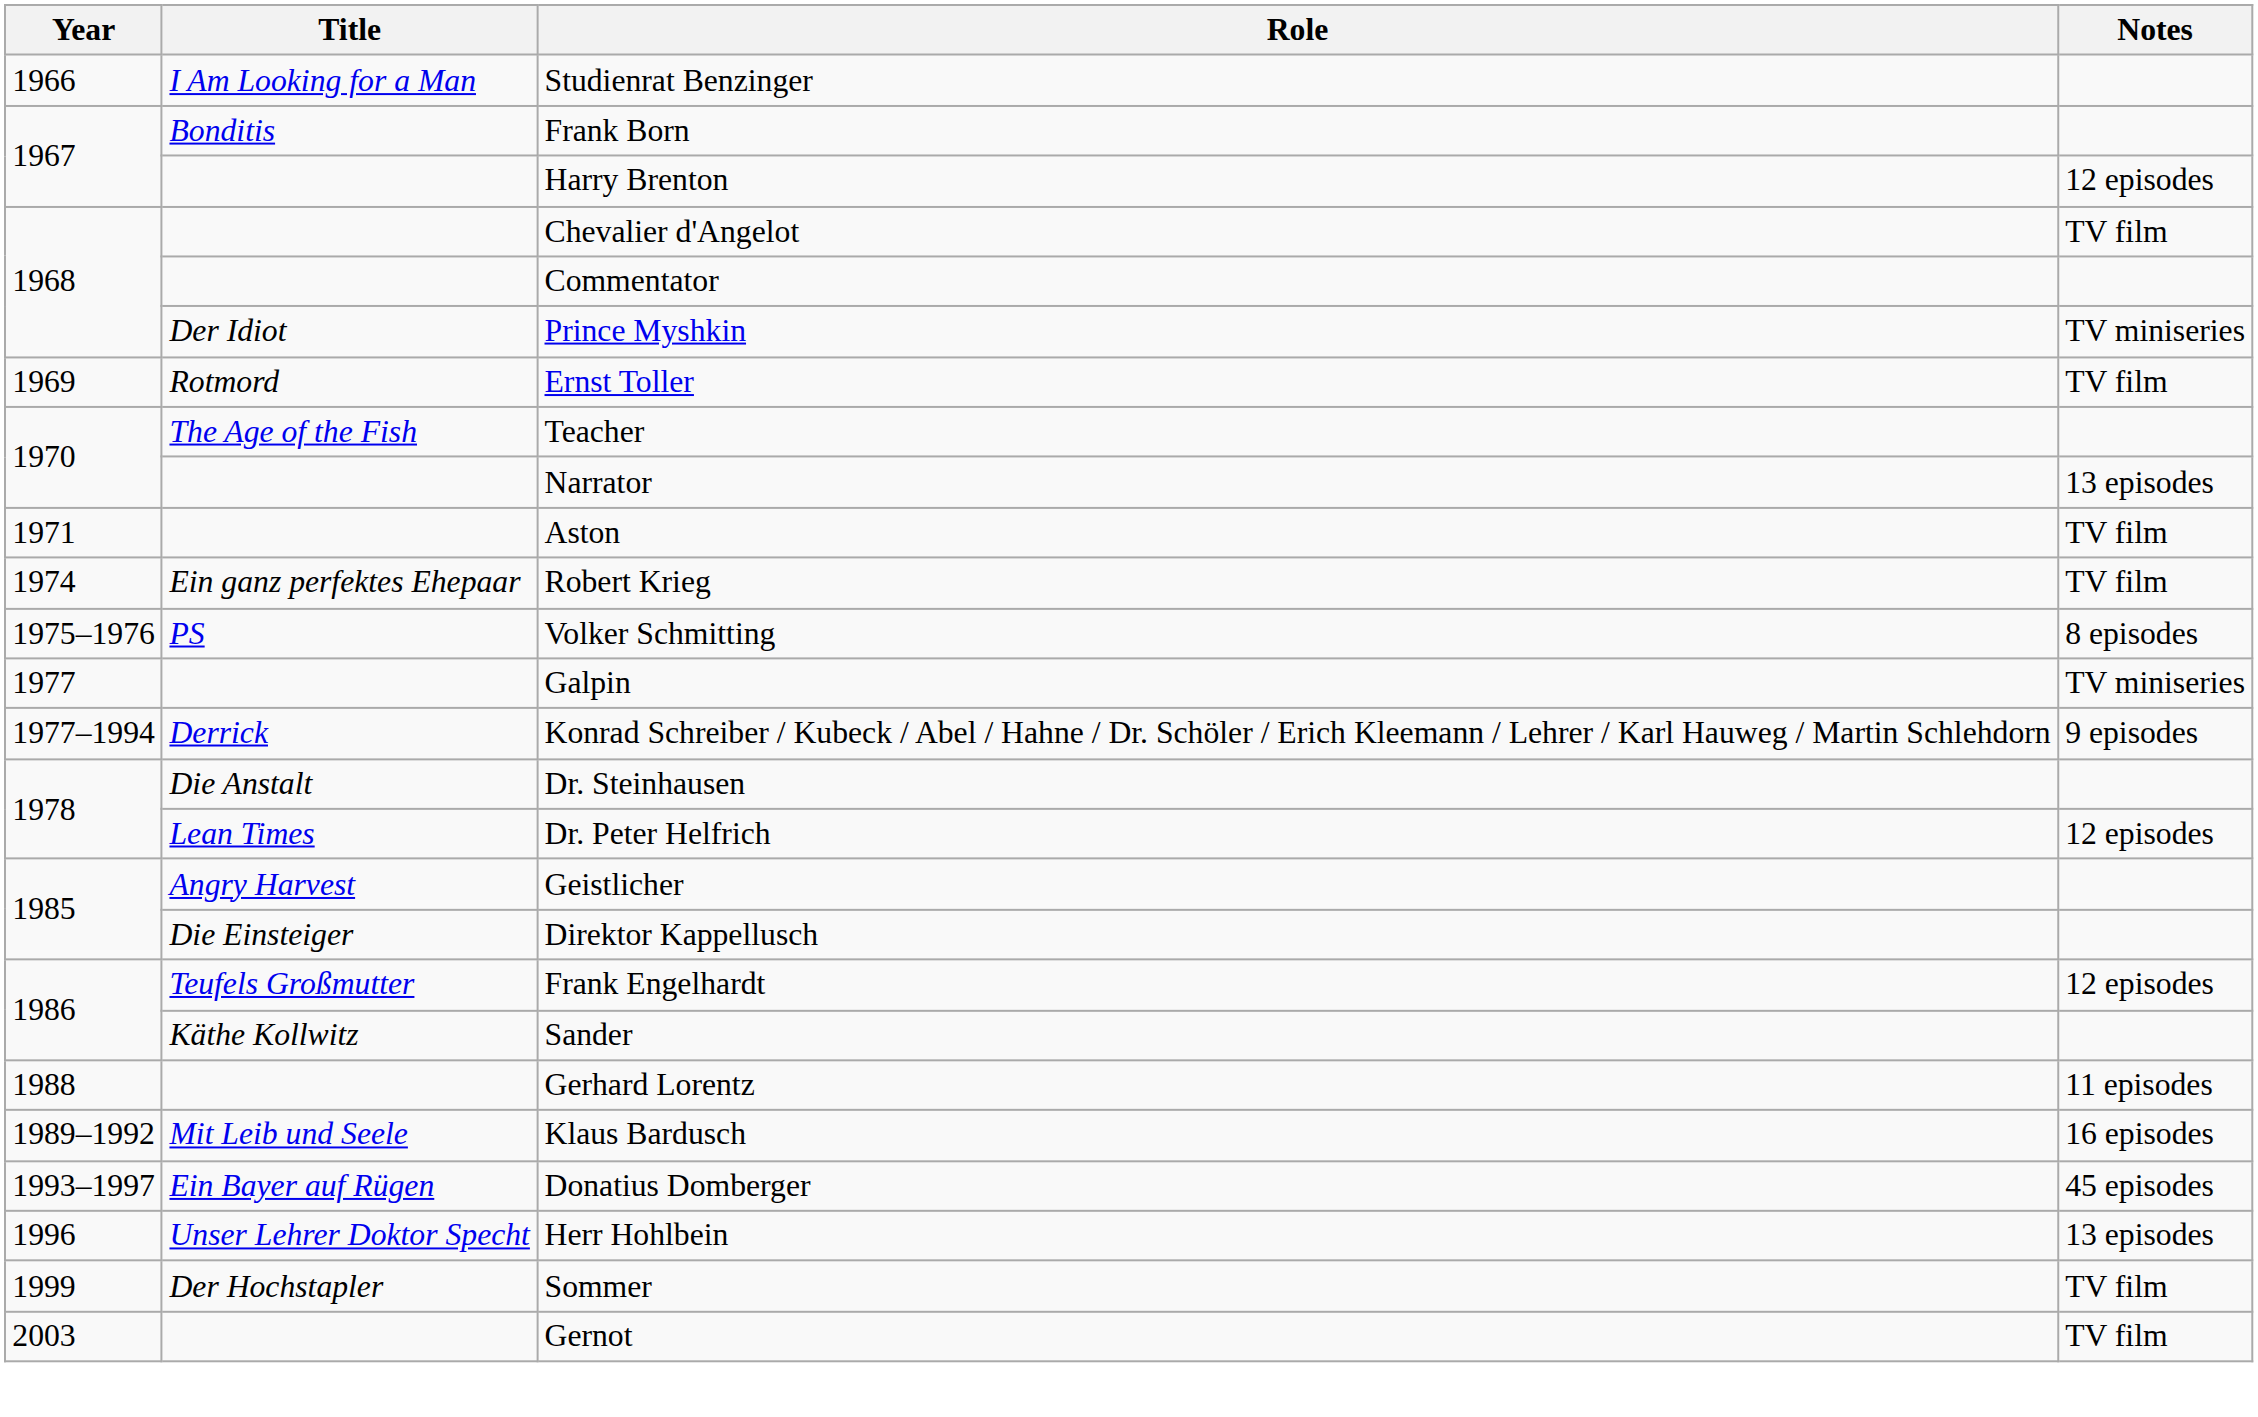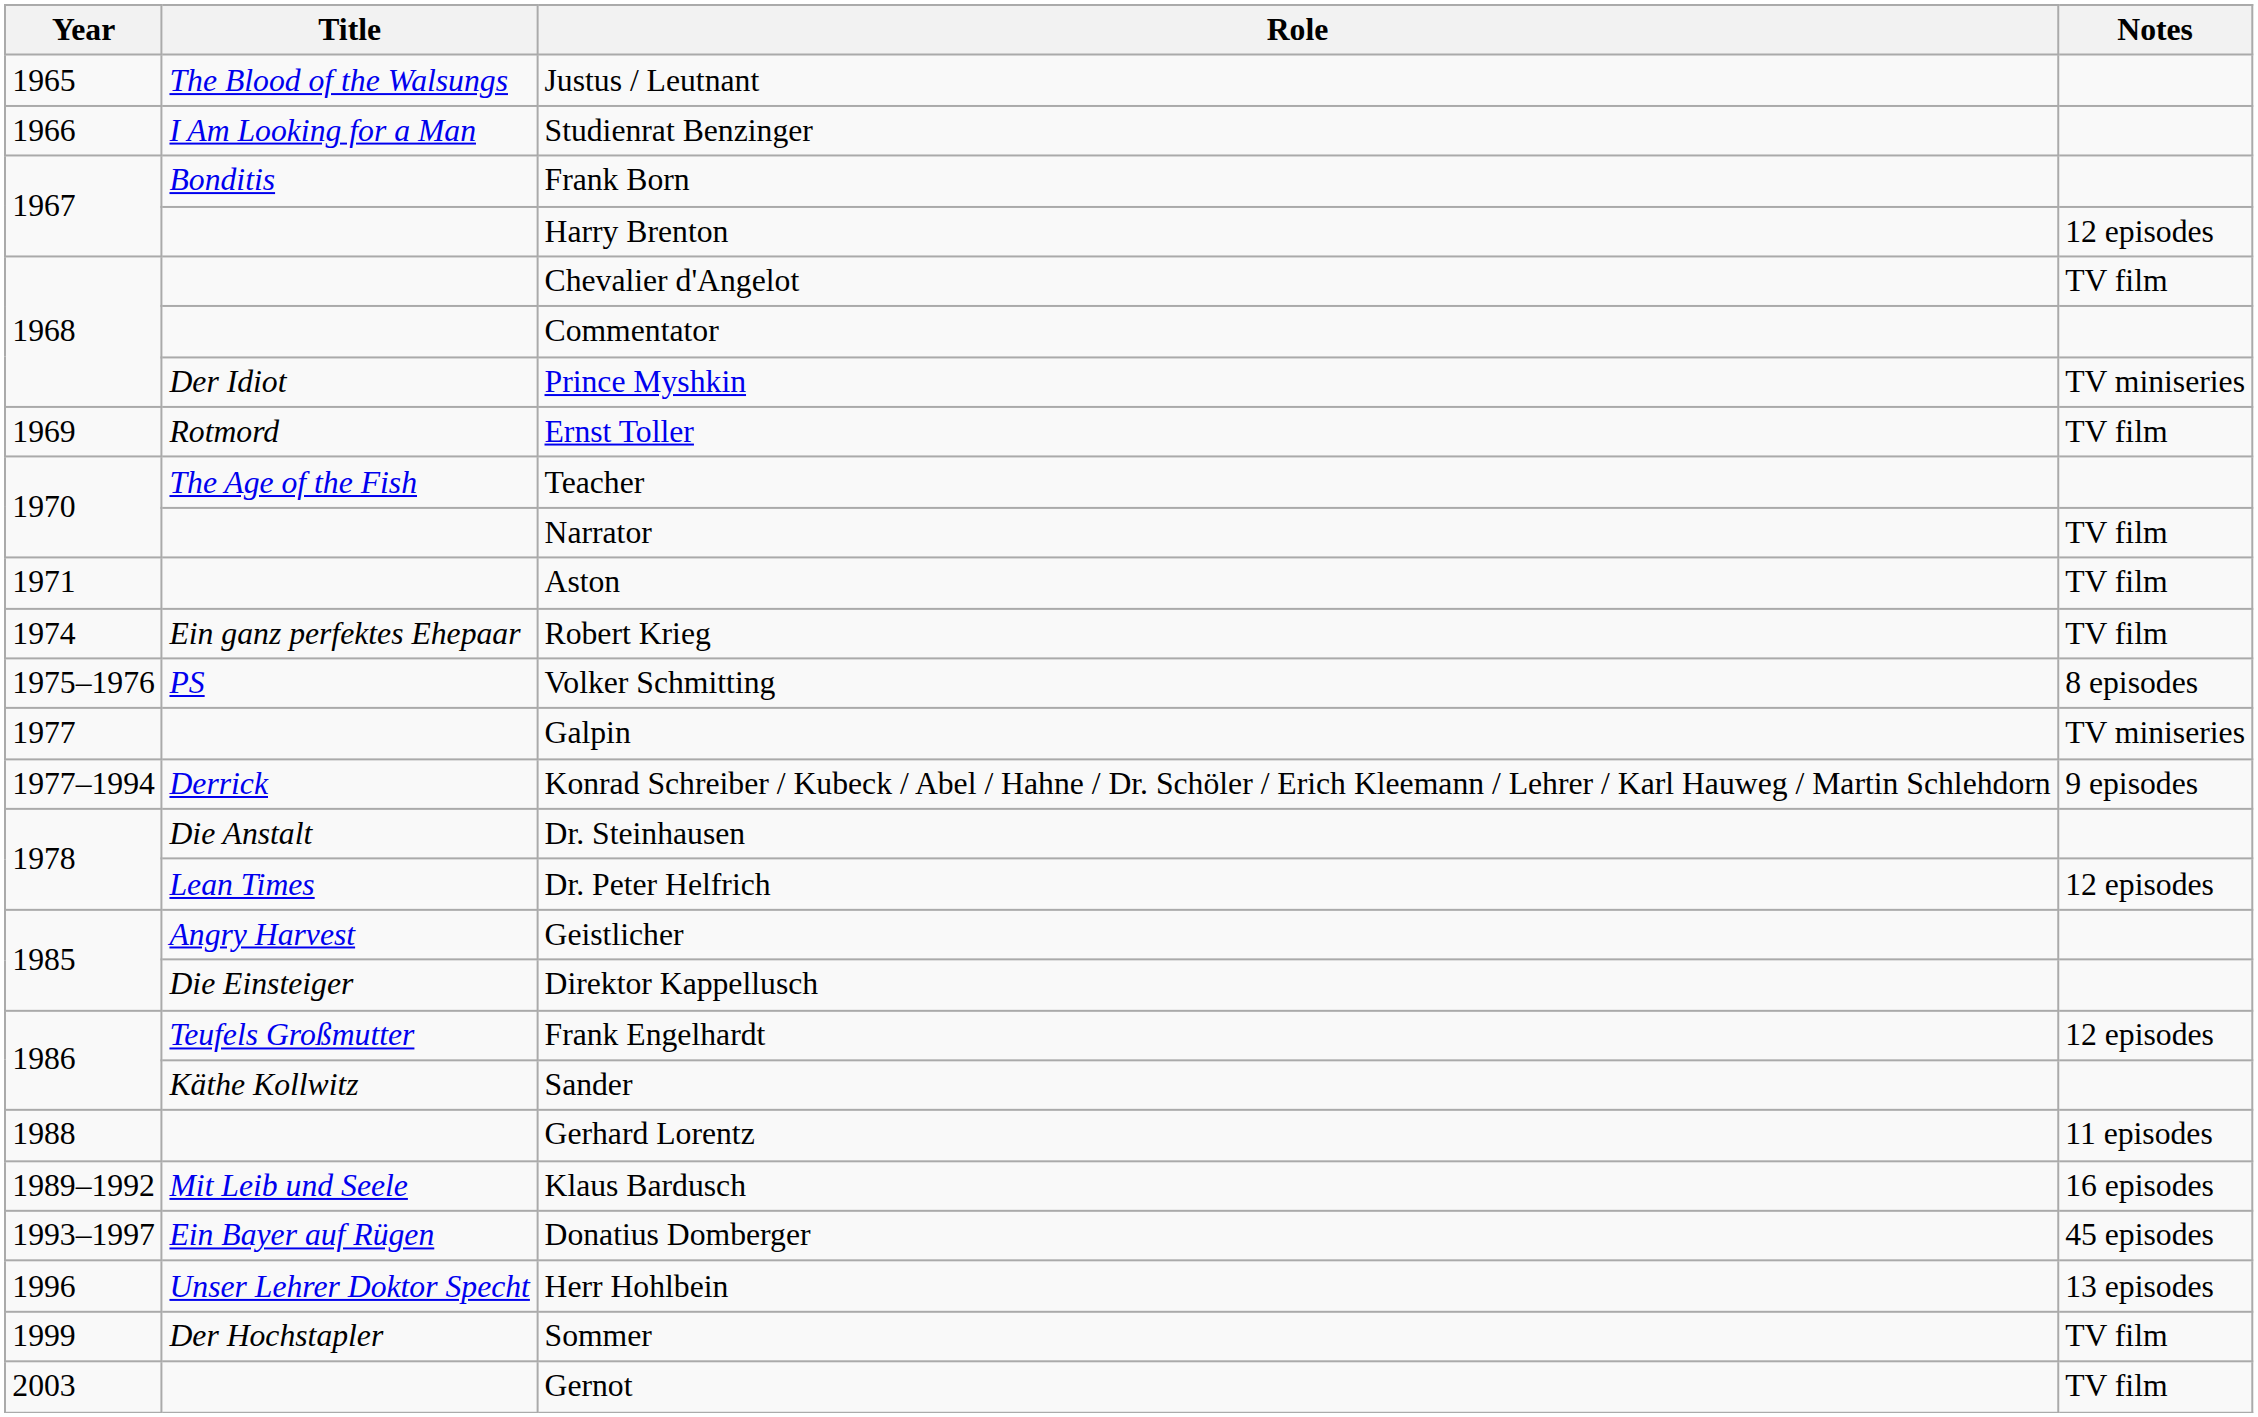+ row: 1965 | The Blood of the Walsungs | Justus / Leutnant
Narrator | Notes: 13 episodes -> TV film
